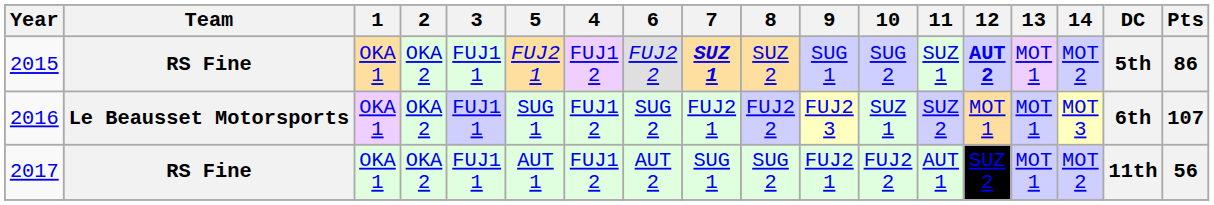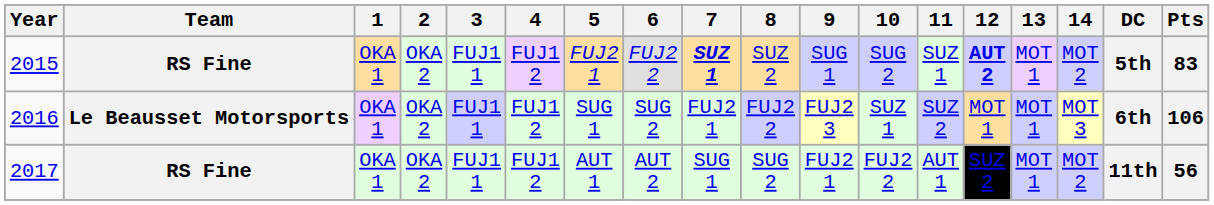columns swapped: 4 <-> 5
2015 | Pts: 86 -> 83
2016 | Pts: 107 -> 106
